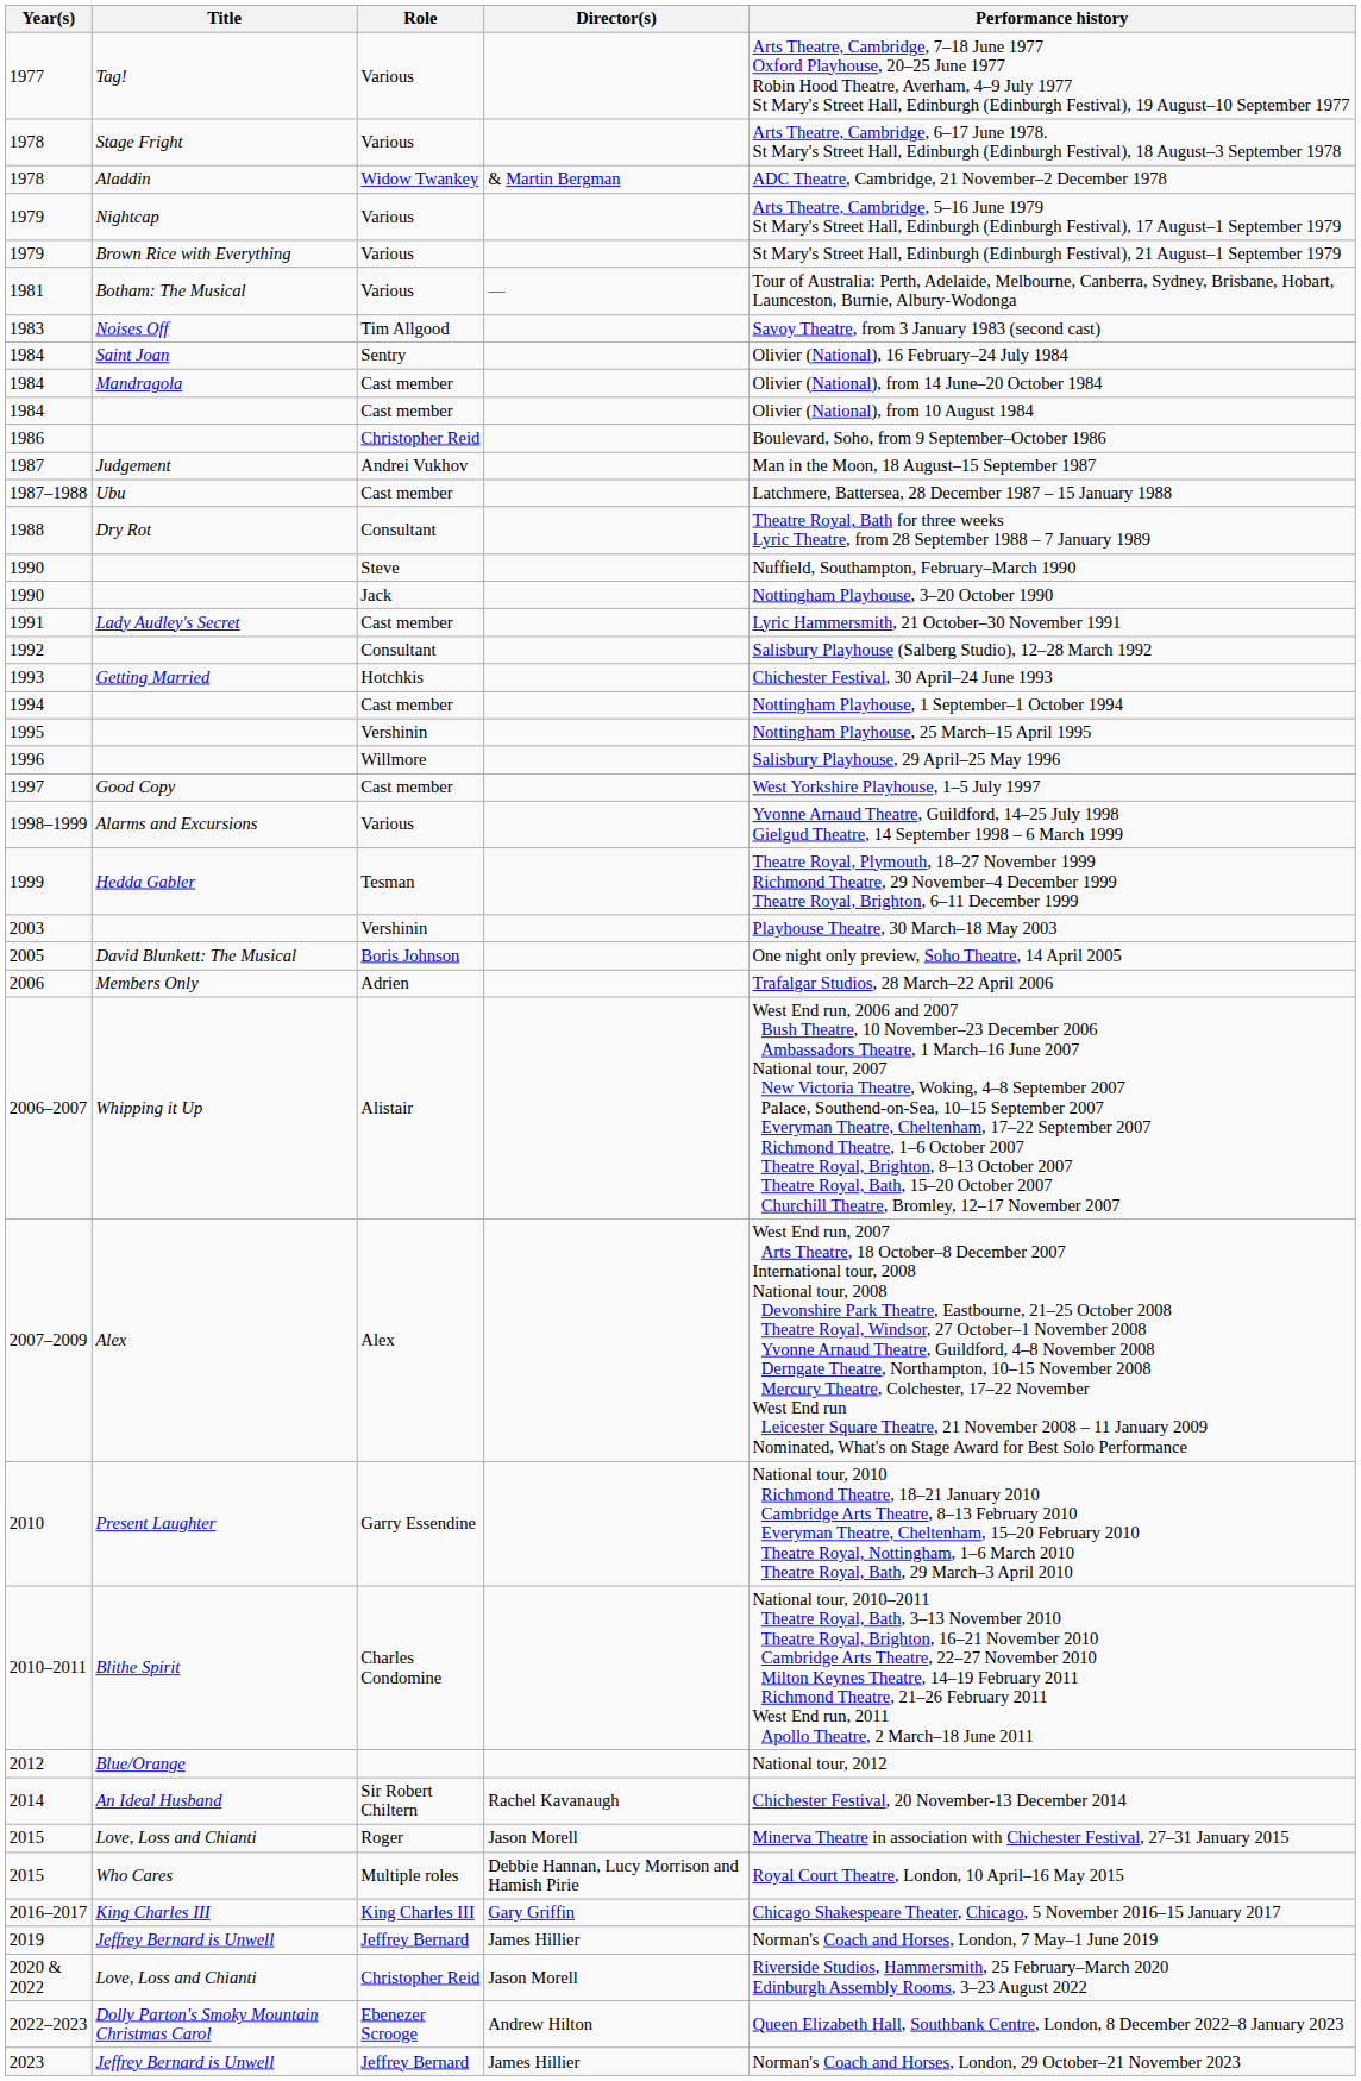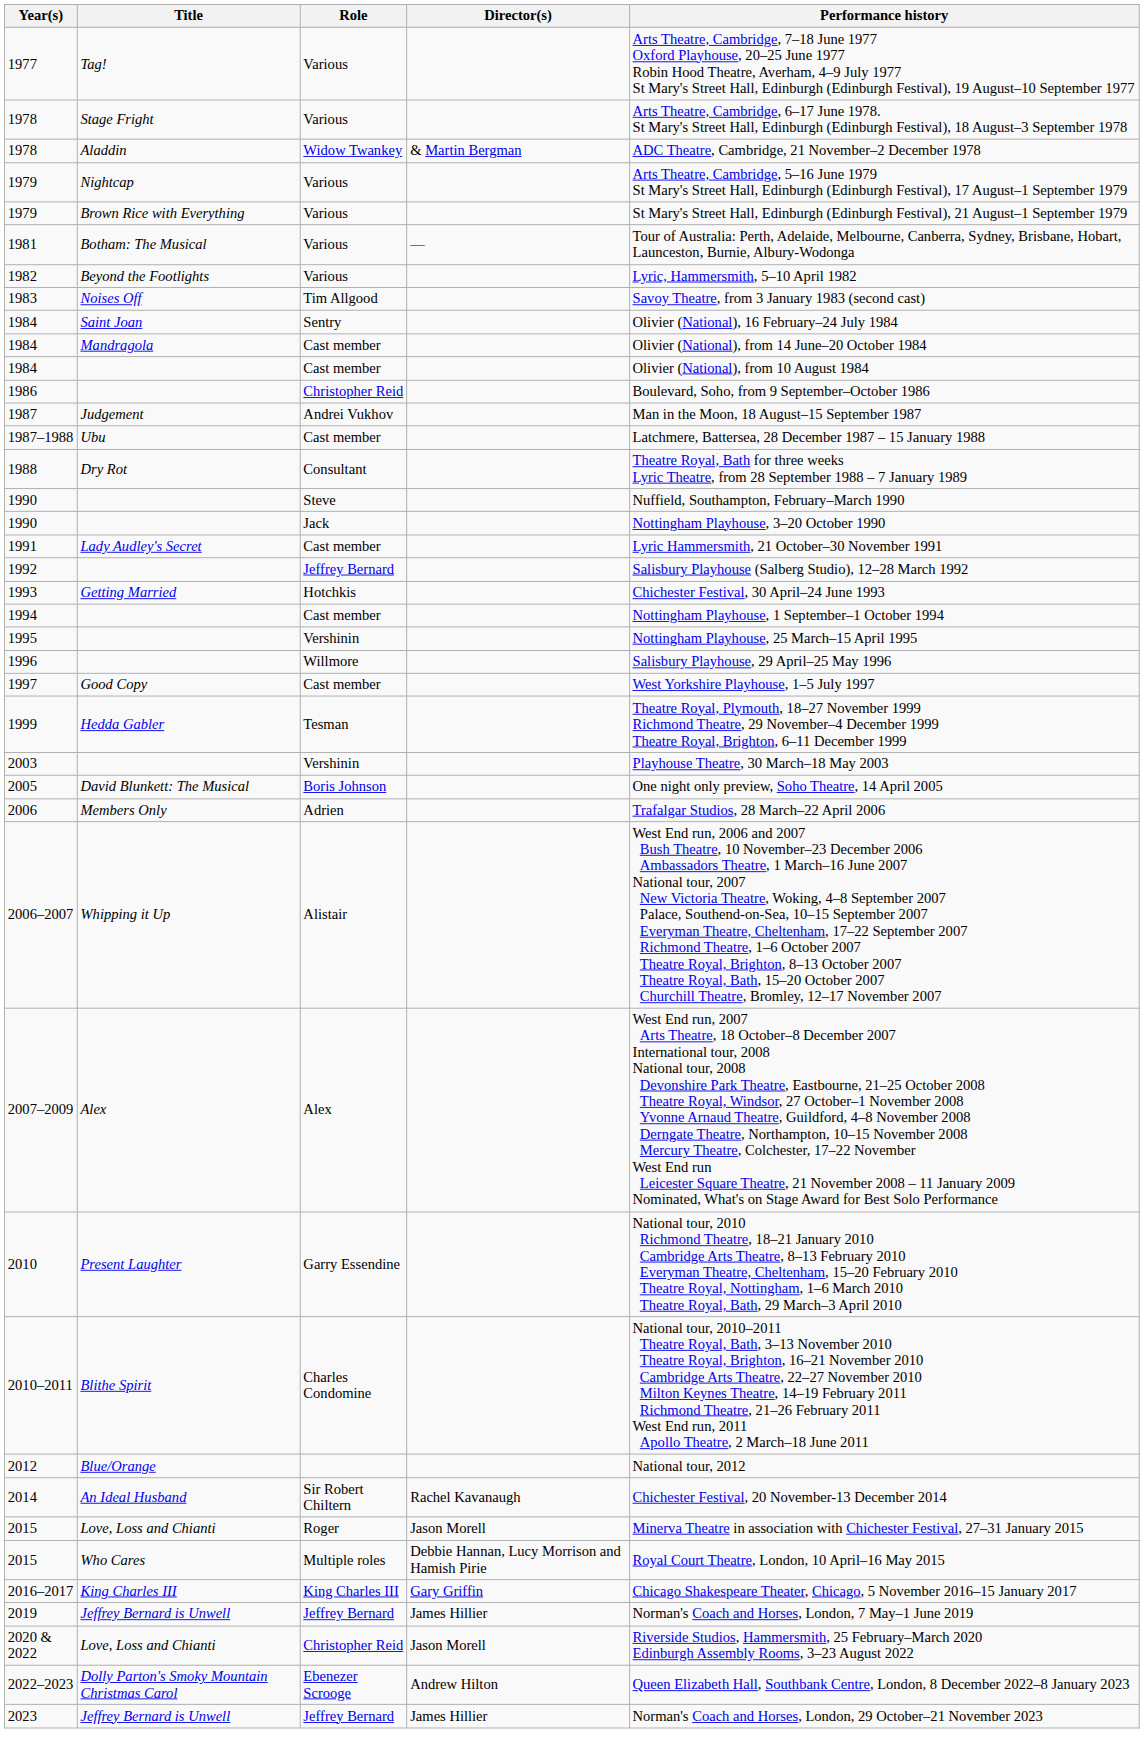+ row: 1982 | Beyond the Footlights | Various | Lyric, Hammersmith, 5–10 April 1982
1992 | Role: Consultant -> Jeffrey Bernard
- row: 1998–1999 | Alarms and Excursions | Various | Yvonne Arnaud Theatre, Guildford, 14–25 July 1998 Gielgud Theatre, 14 September 1998 – 6 March 1999
